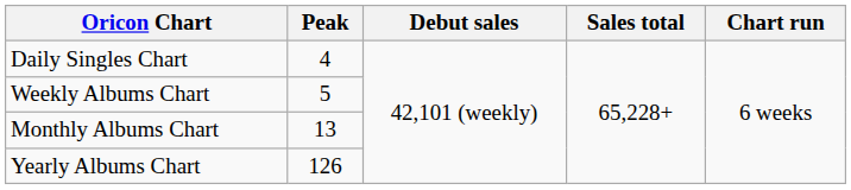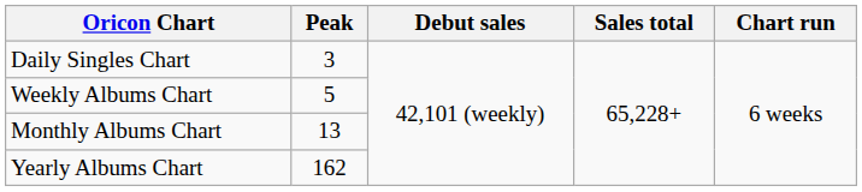Daily Singles Chart | Peak: 4 -> 3
Yearly Albums Chart | Peak: 126 -> 162
